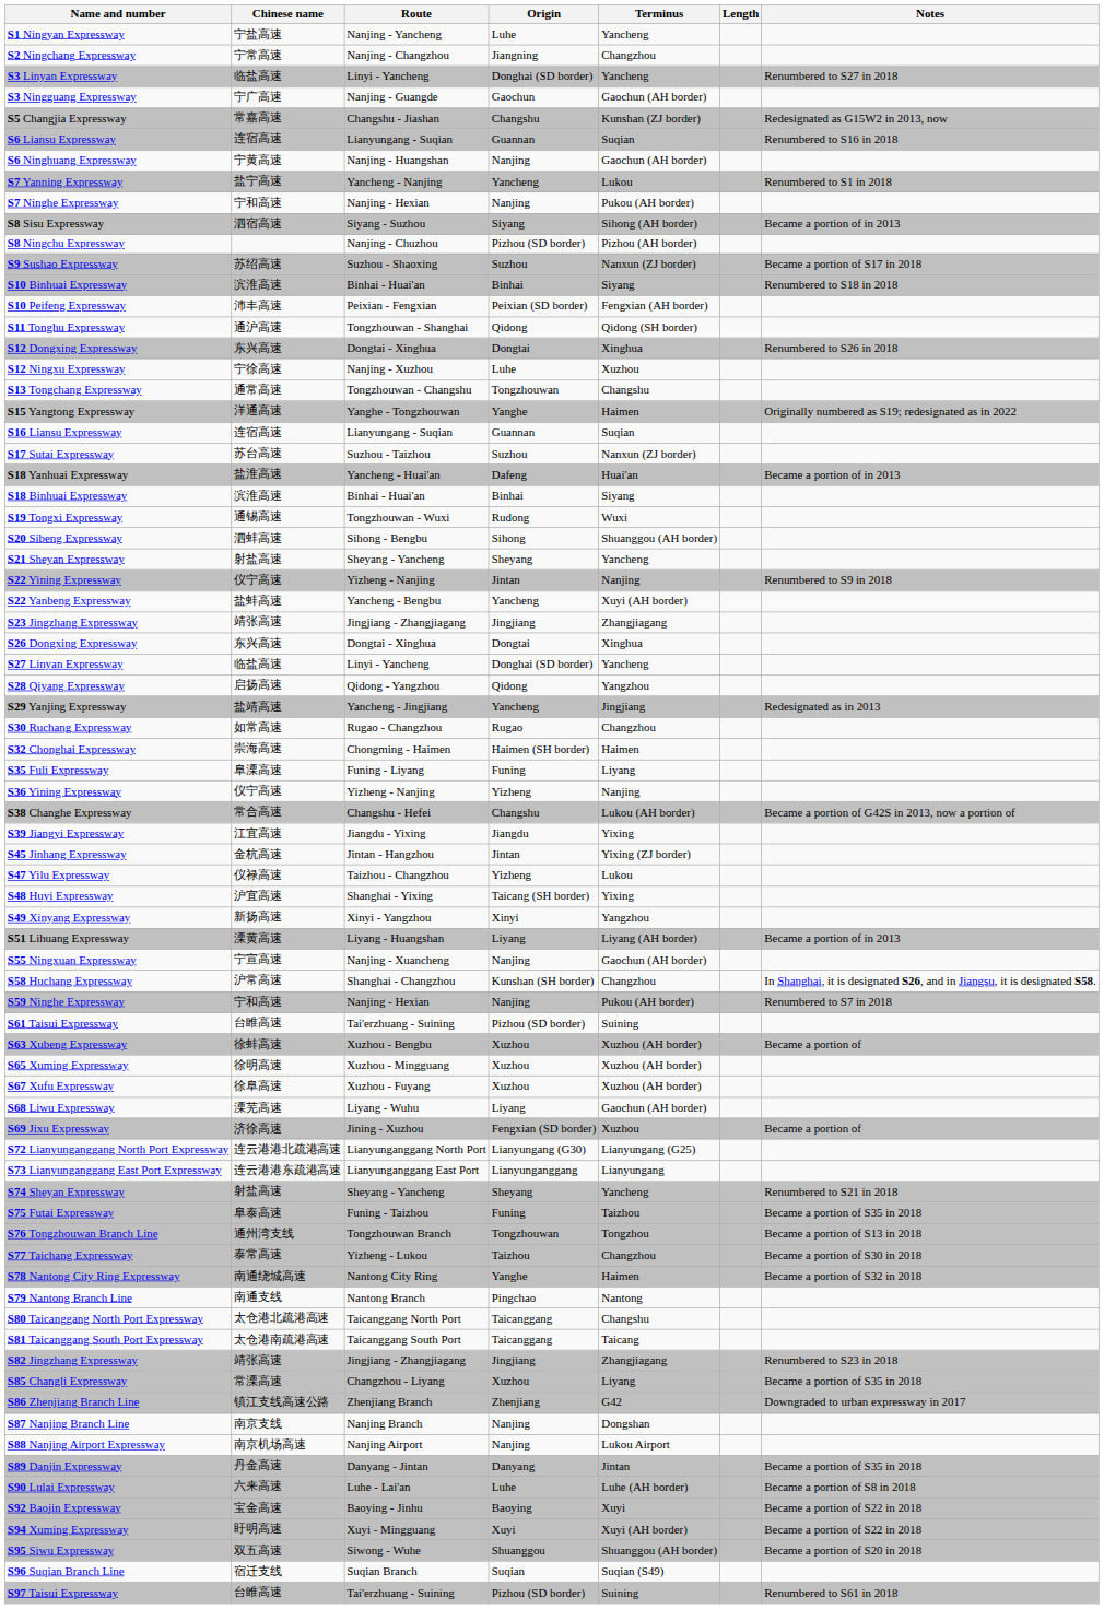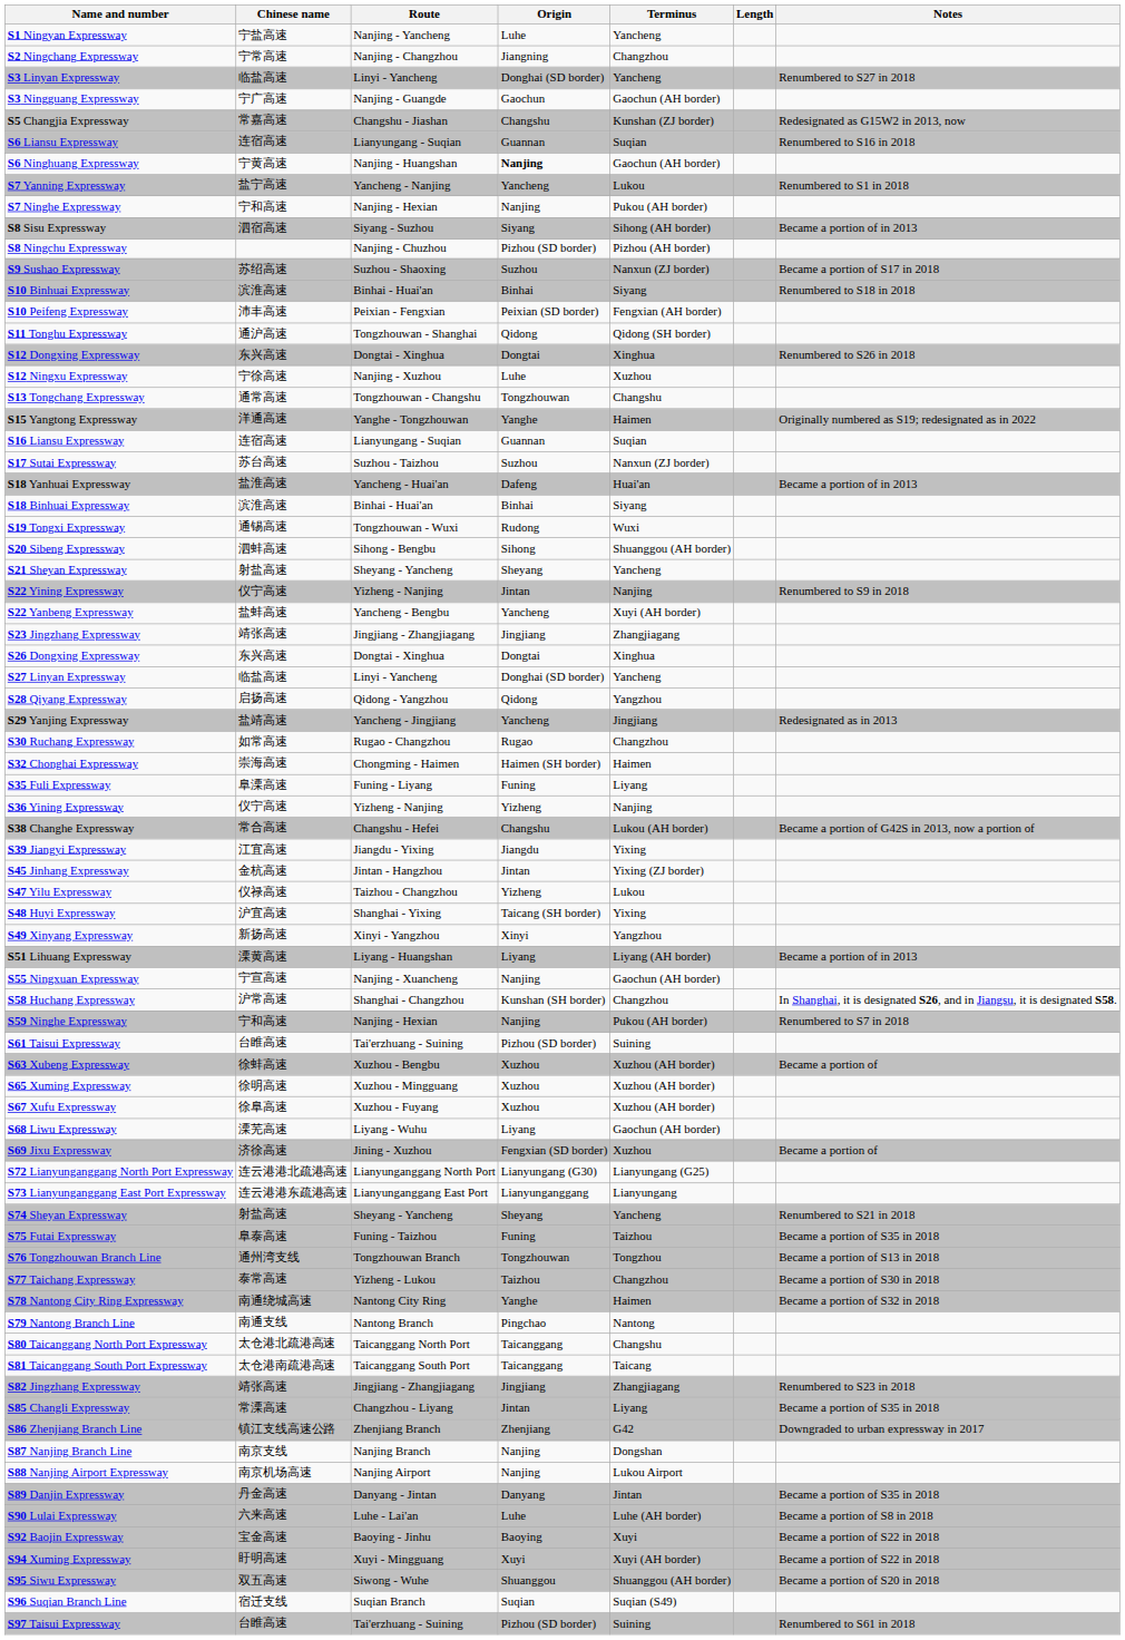S6 Ninghuang Expressway | Origin: normal -> bold
S85 Changli Expressway | Origin: Xuzhou -> Jintan
